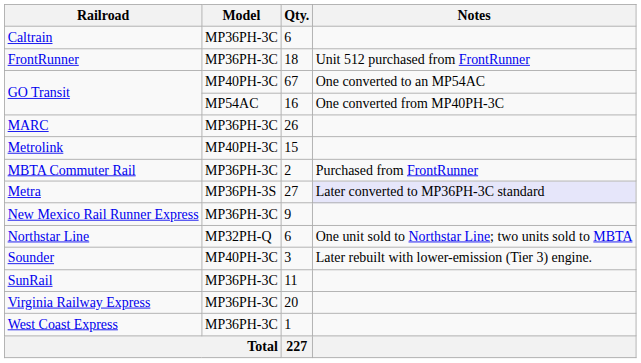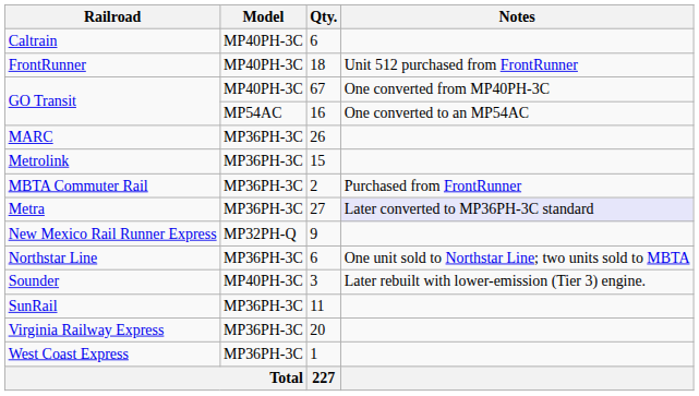Caltrain | Model: MP36PH-3C -> MP40PH-3C
FrontRunner | Model: MP36PH-3C -> MP40PH-3C
GO Transit / 67 | Notes: One converted to an MP54AC -> One converted from MP40PH-3C
GO Transit / 16 | Notes: One converted from MP40PH-3C -> One converted to an MP54AC
Metrolink | Model: MP40PH-3C -> MP36PH-3C
Metra | Model: MP36PH-3S -> MP36PH-3C
New Mexico Rail Runner Express | Model: MP36PH-3C -> MP32PH-Q
Northstar Line | Model: MP32PH-Q -> MP36PH-3C
